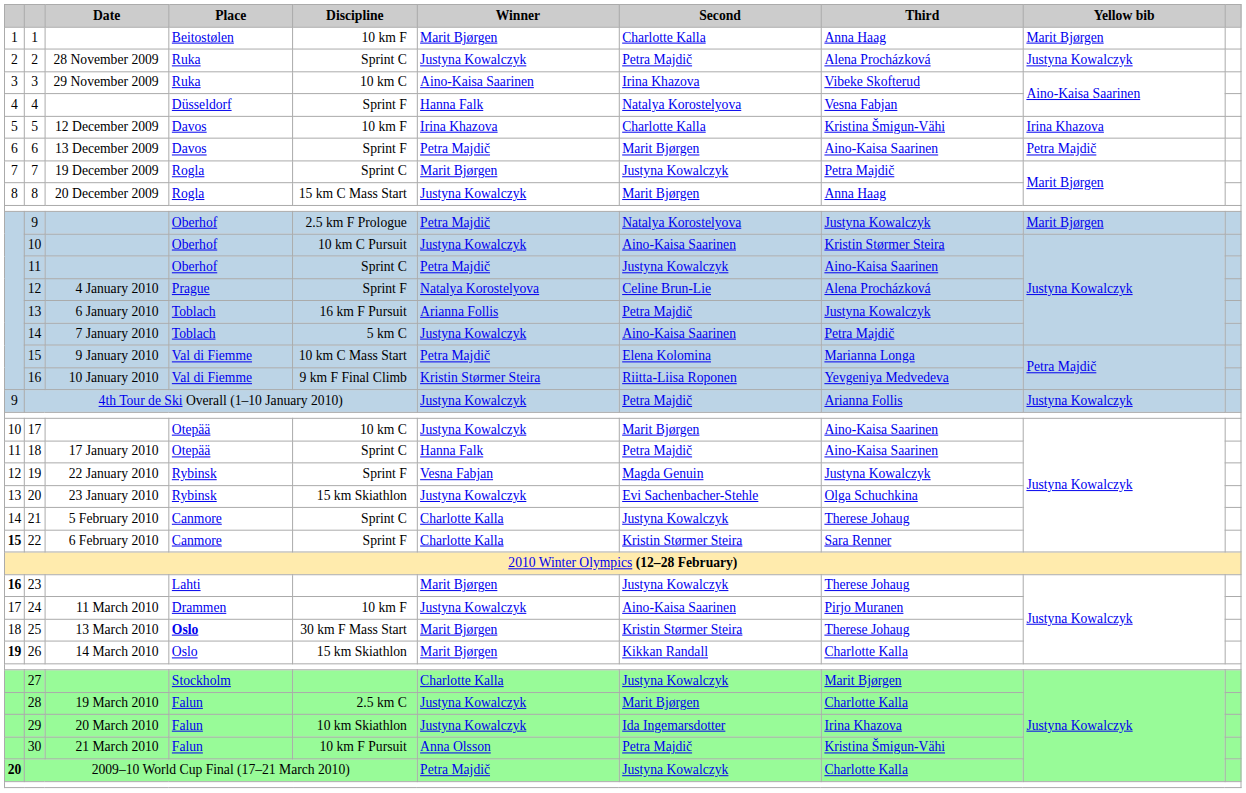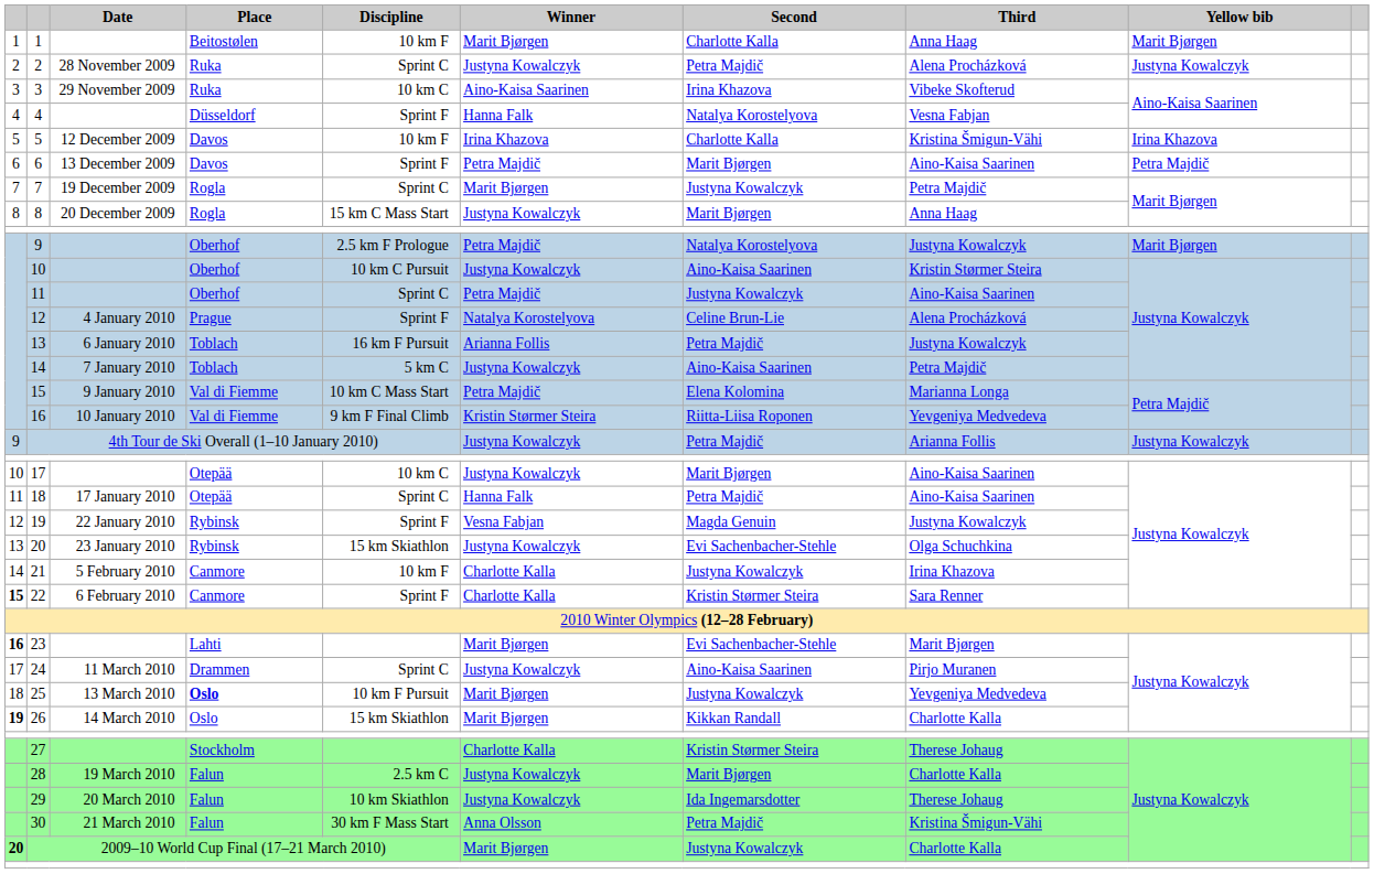21 | Discipline: Sprint C -> 10 km F
21 | Third: Therese Johaug -> Irina Khazova
23 | Second: Justyna Kowalczyk -> Evi Sachenbacher-Stehle
23 | Third: Therese Johaug -> Marit Bjørgen
24 | Discipline: 10 km F -> Sprint C
25 | Discipline: 30 km F Mass Start -> 10 km F Pursuit
25 | Second: Kristin Størmer Steira -> Justyna Kowalczyk
25 | Third: Therese Johaug -> Yevgeniya Medvedeva
27 | Second: Justyna Kowalczyk -> Kristin Størmer Steira
27 | Third: Marit Bjørgen -> Therese Johaug
29 | Third: Irina Khazova -> Therese Johaug
30 | Discipline: 10 km F Pursuit -> 30 km F Mass Start
2009–10 World Cup Final (17–21 March 2010) | Winner: Petra Majdič -> Marit Bjørgen
